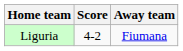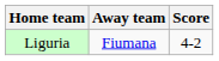columns swapped: Score <-> Away team
